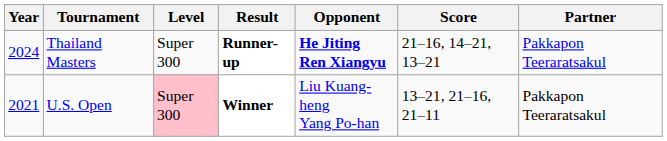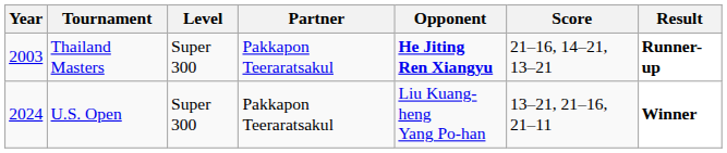columns swapped: Partner <-> Result
Thailand Masters | Year: 2024 -> 2003
U.S. Open | Year: 2021 -> 2024
U.S. Open | Level: pink background -> no background
